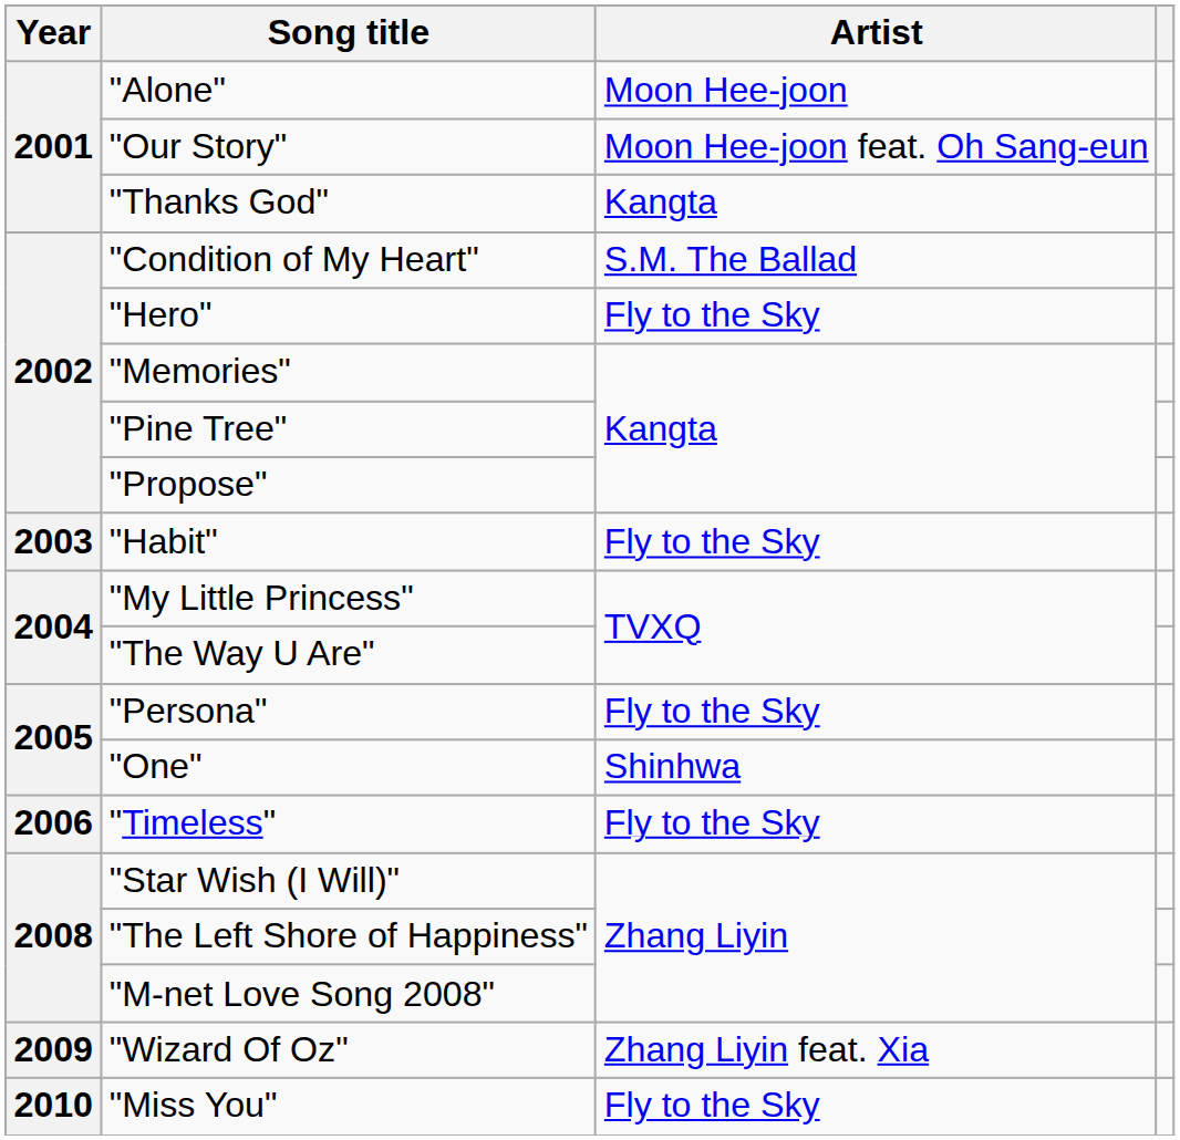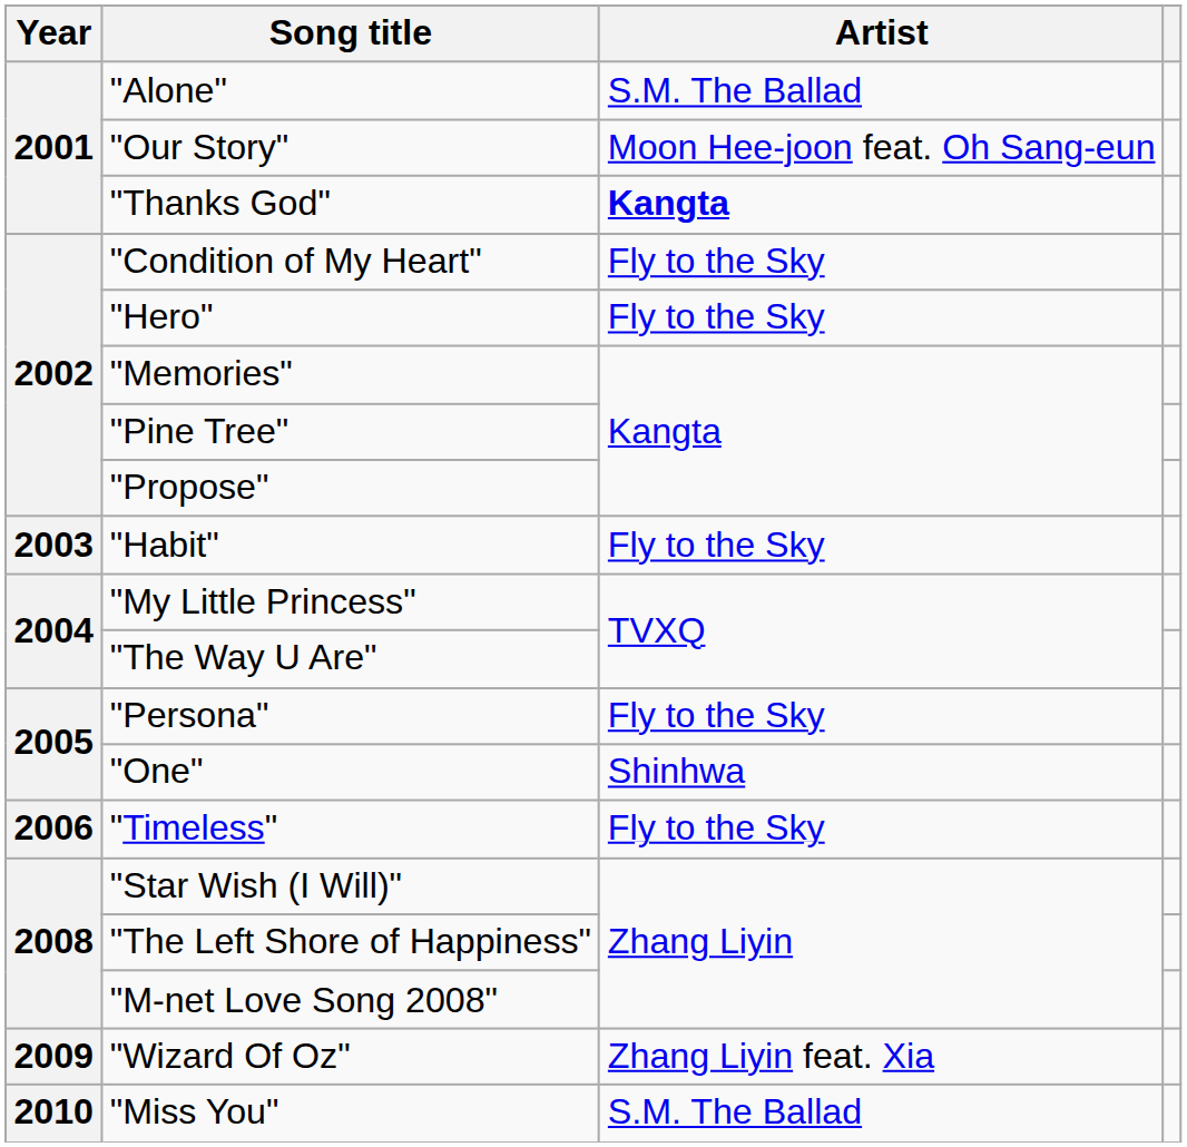"Alone" | Artist: Moon Hee-joon -> S.M. The Ballad
"Thanks God" | Artist: normal -> bold
"Condition of My Heart" | Artist: S.M. The Ballad -> Fly to the Sky
"Miss You" | Artist: Fly to the Sky -> S.M. The Ballad
